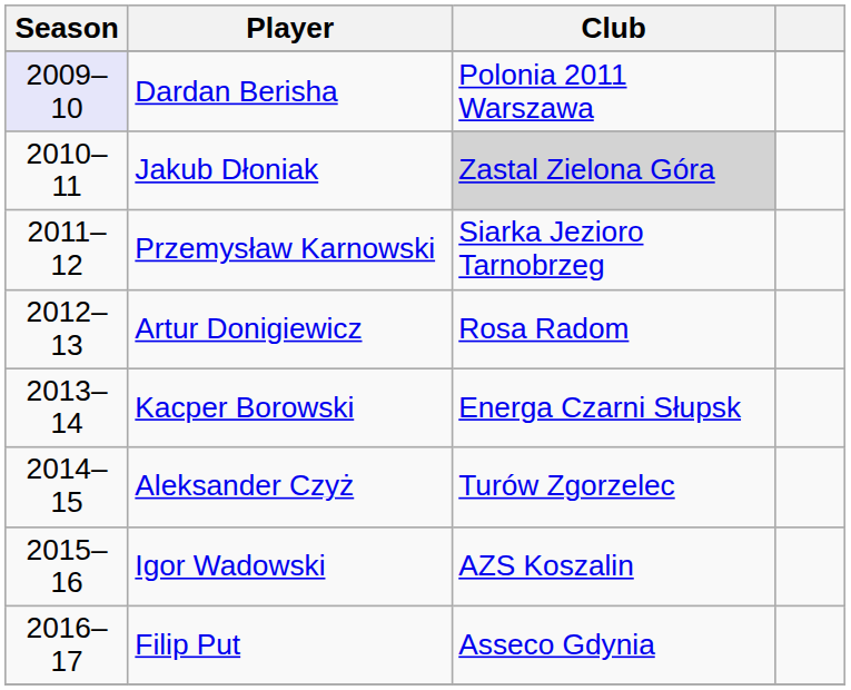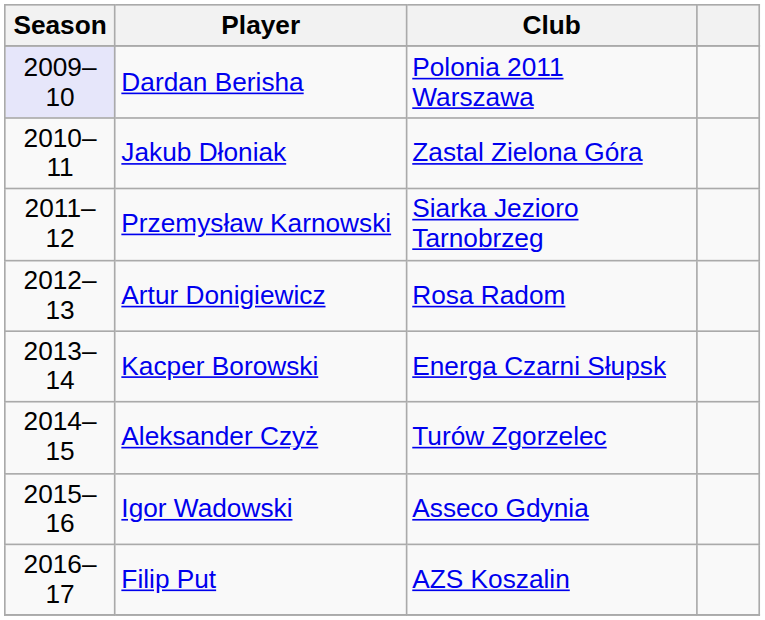Jakub Dłoniak | Club: lightgrey background -> no background
Igor Wadowski | Club: AZS Koszalin -> Asseco Gdynia
Filip Put | Club: Asseco Gdynia -> AZS Koszalin
